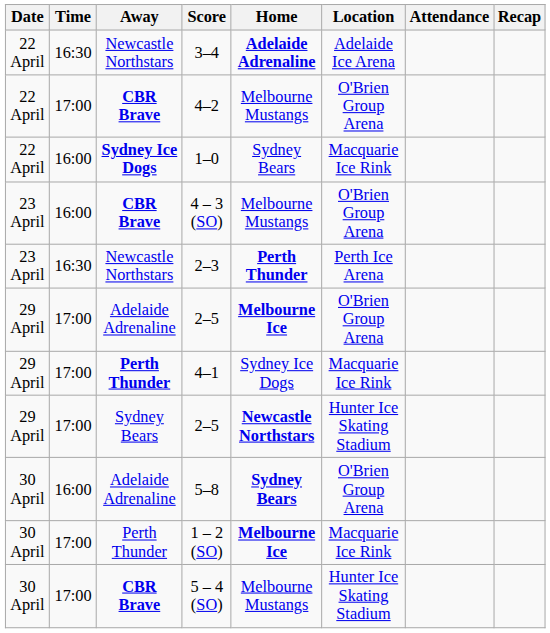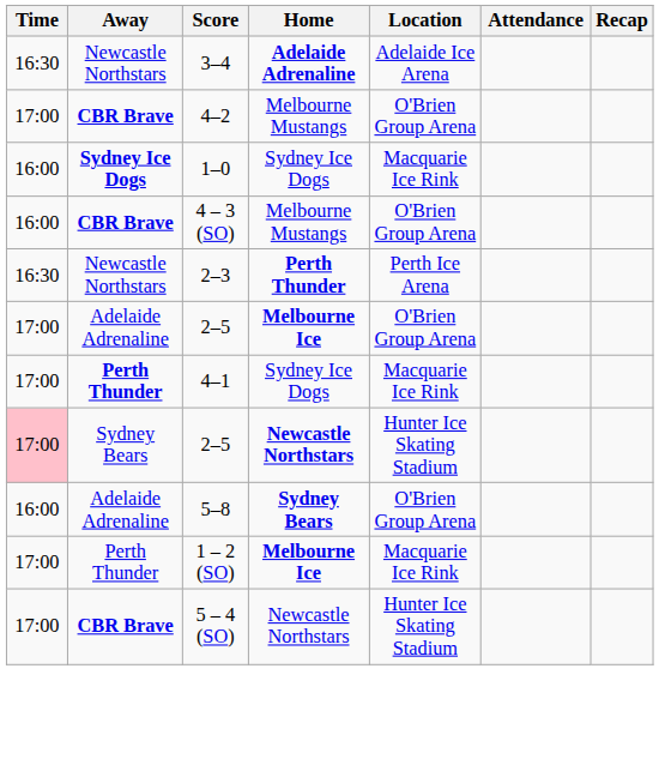- column: Date | 22 April | 22 April | 22 April | 23 April | 23 April | 29 April | 29 April | 29 April | 30 April | 30 April | 30 April
1–0 | Home: Sydney Bears -> Sydney Ice Dogs
Sydney Bears / 2–5 | Time: no background -> pink background
5 – 4 (SO) | Home: Melbourne Mustangs -> Newcastle Northstars
